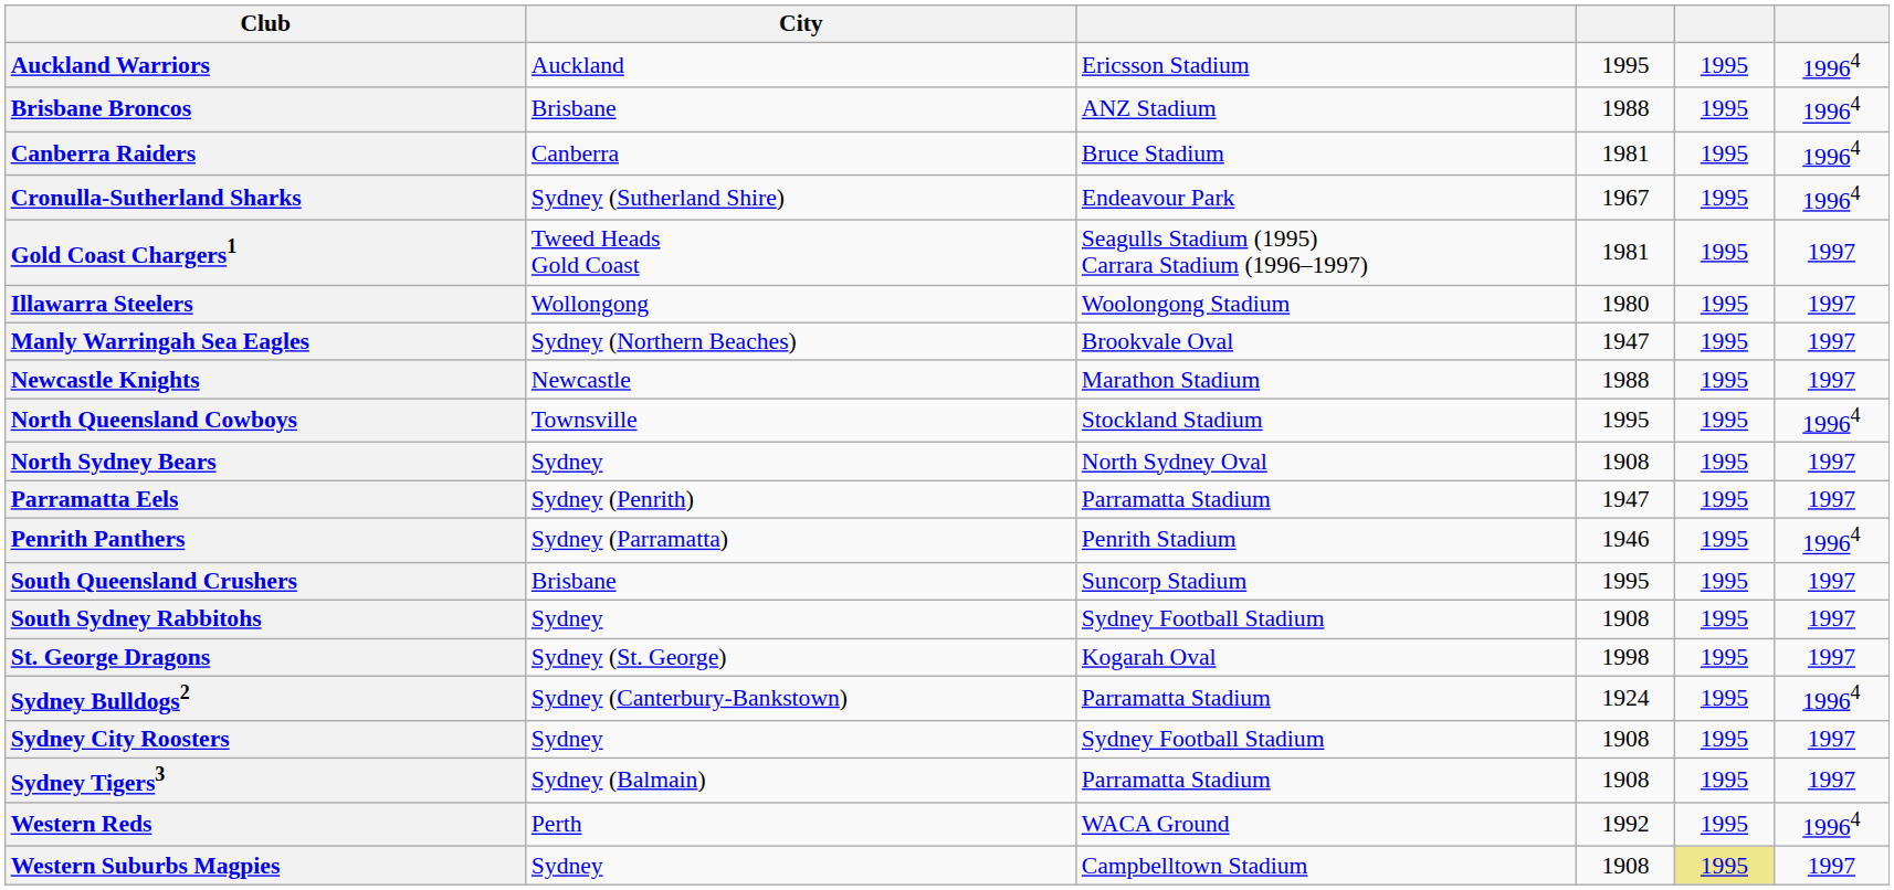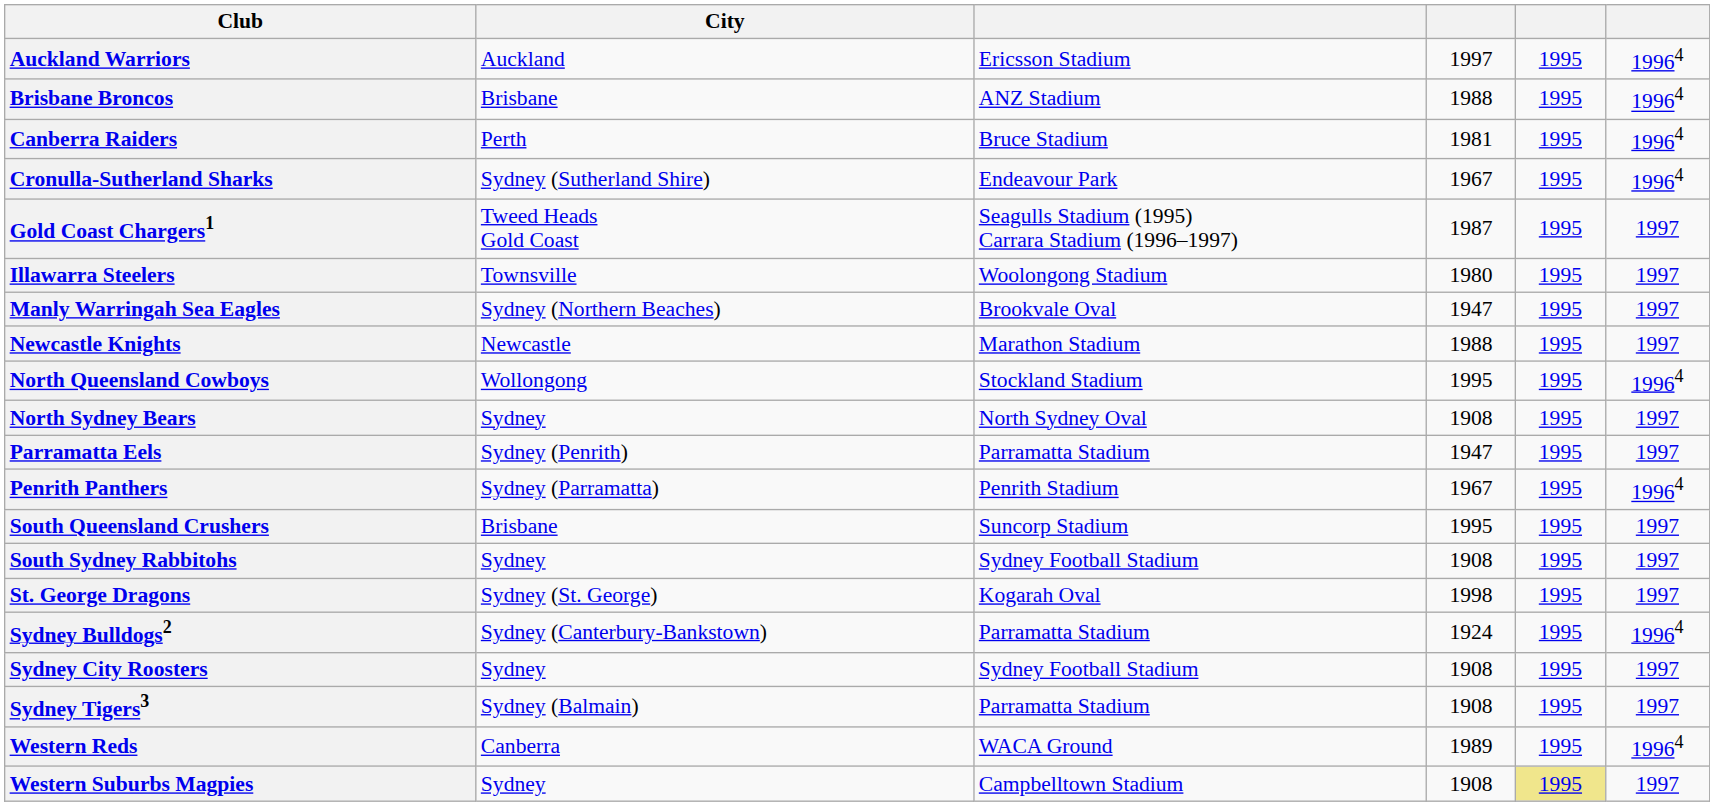Auckland Warriors | column 4: 1995 -> 1997
Canberra Raiders | City: Canberra -> Perth
Gold Coast Chargers1 | column 4: 1981 -> 1987
Illawarra Steelers | City: Wollongong -> Townsville
North Queensland Cowboys | City: Townsville -> Wollongong
Penrith Panthers | column 4: 1946 -> 1967
Western Reds | City: Perth -> Canberra
Western Reds | column 4: 1992 -> 1989
